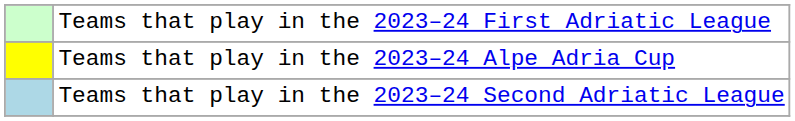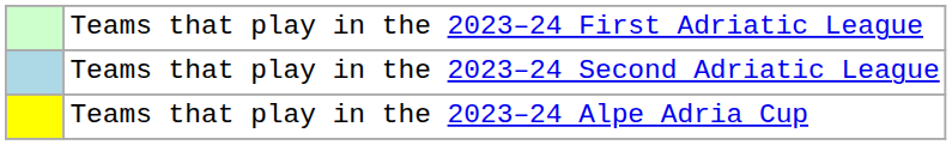rows swapped: Teams that play in the 2023–24 Second Adriatic League <-> Teams that play in the 2023–24 Alpe Adria Cup
